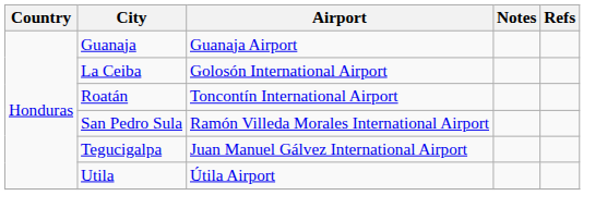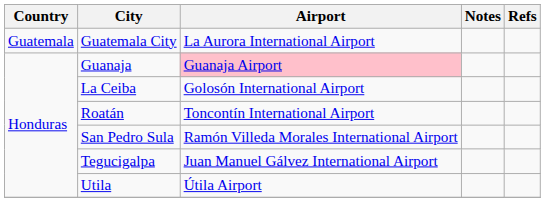+ row: Guatemala | Guatemala City | La Aurora International Airport
Guanaja | Airport: no background -> pink background
